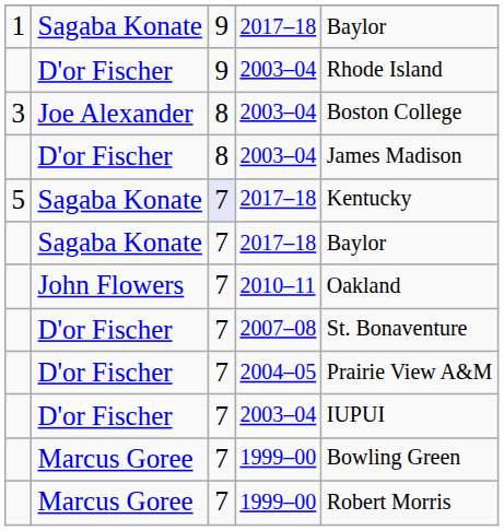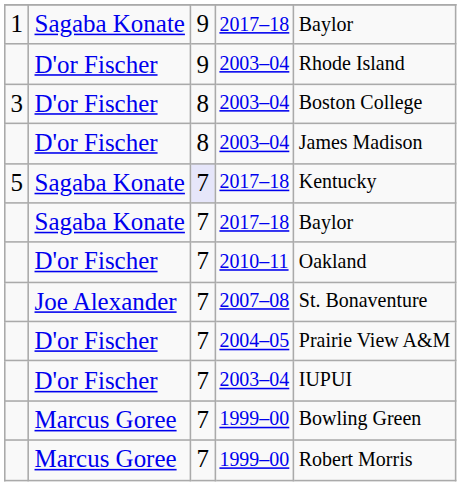3 / 2003–04 | column 2: Joe Alexander -> D'or Fischer
2010–11 | column 2: John Flowers -> D'or Fischer
2007–08 | column 2: D'or Fischer -> Joe Alexander
